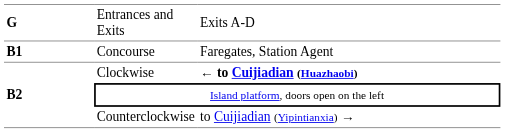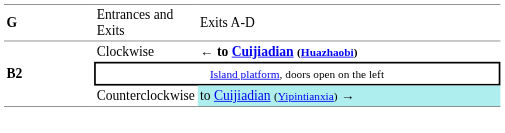- row: B1 | Concourse | Faregates, Station Agent
Counterclockwise | column 3: no background -> paleturquoise background
